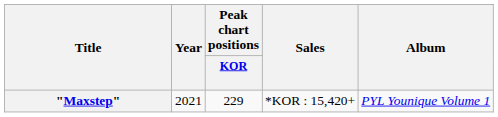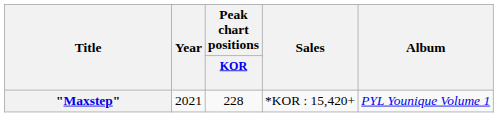"Maxstep" | Peak chart positions / KOR: 229 -> 228
